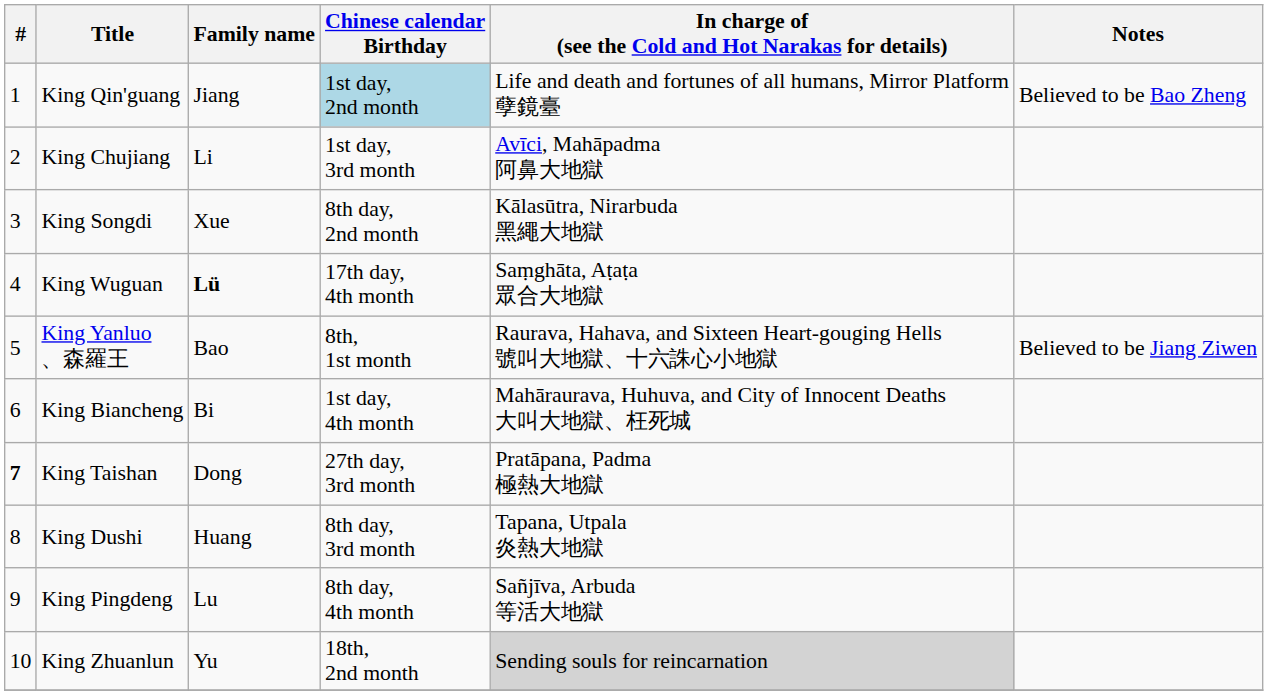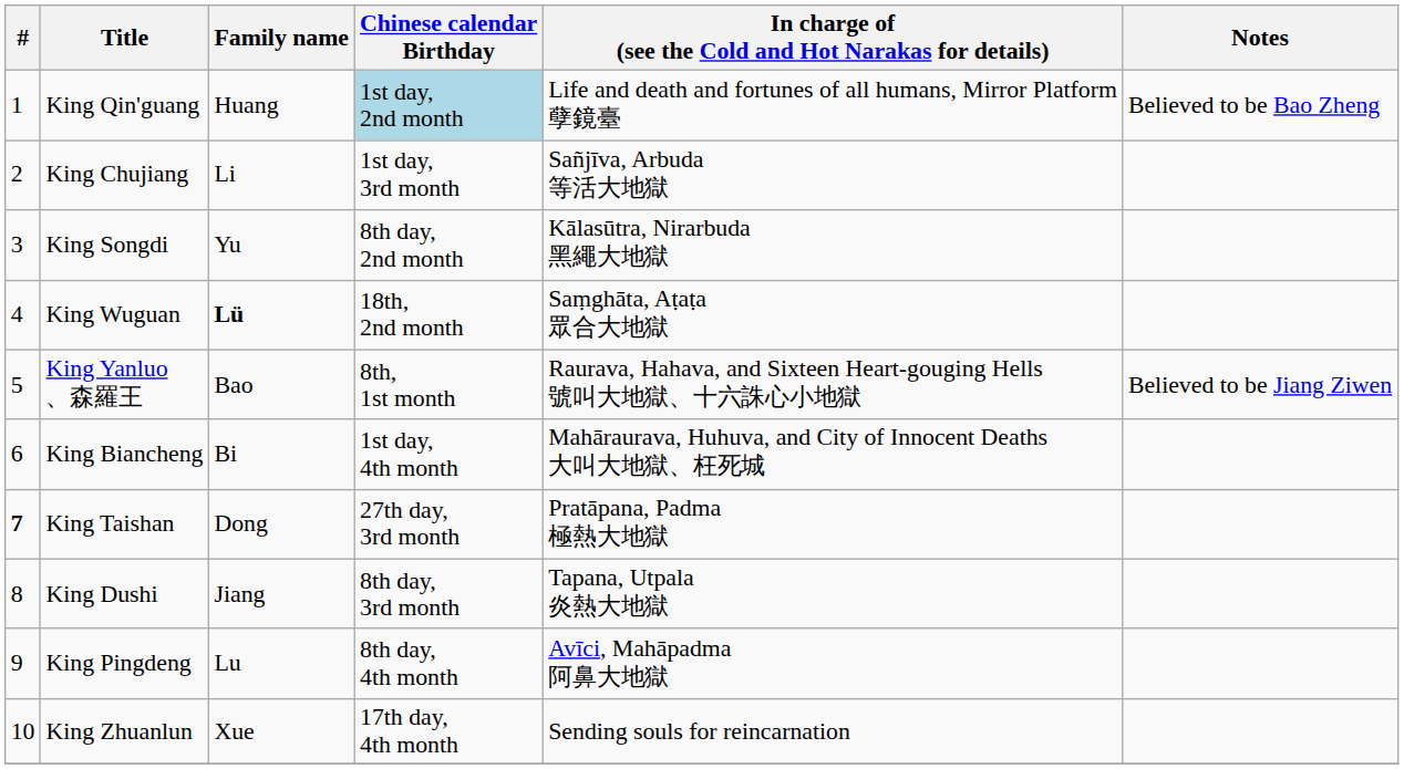King Qin'guang | Family name: Jiang -> Huang
King Chujiang | In charge of (see the Cold and Hot Narakas for details): Avīci, Mahāpadma 阿鼻大地獄 -> Sañjīva, Arbuda 等活大地獄
King Songdi | Family name: Xue -> Yu
King Wuguan | Chinese calendar Birthday: 17th day, 4th month -> 18th, 2nd month
King Dushi | Family name: Huang -> Jiang
King Pingdeng | In charge of (see the Cold and Hot Narakas for details): Sañjīva, Arbuda 等活大地獄 -> Avīci, Mahāpadma 阿鼻大地獄
King Zhuanlun | Family name: Yu -> Xue
King Zhuanlun | Chinese calendar Birthday: 18th, 2nd month -> 17th day, 4th month
King Zhuanlun | In charge of (see the Cold and Hot Narakas for details): lightgrey background -> no background
